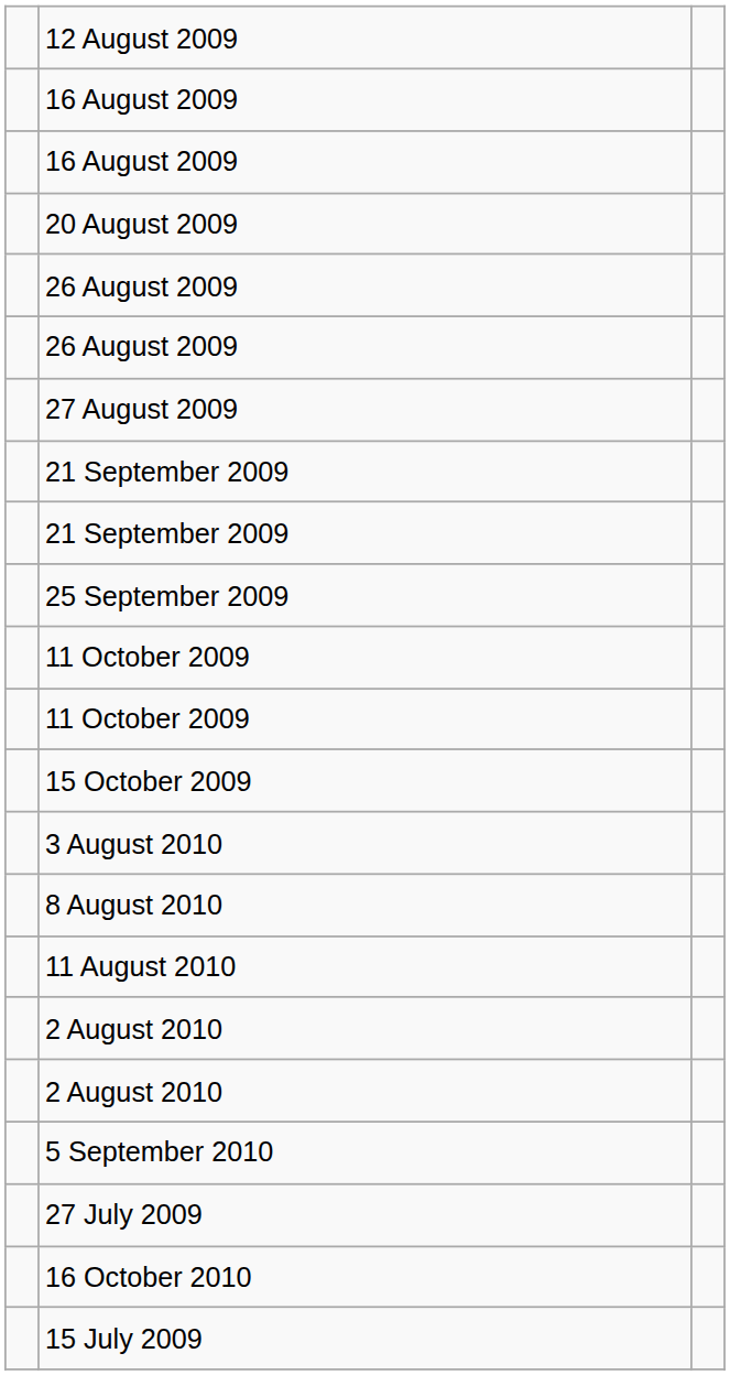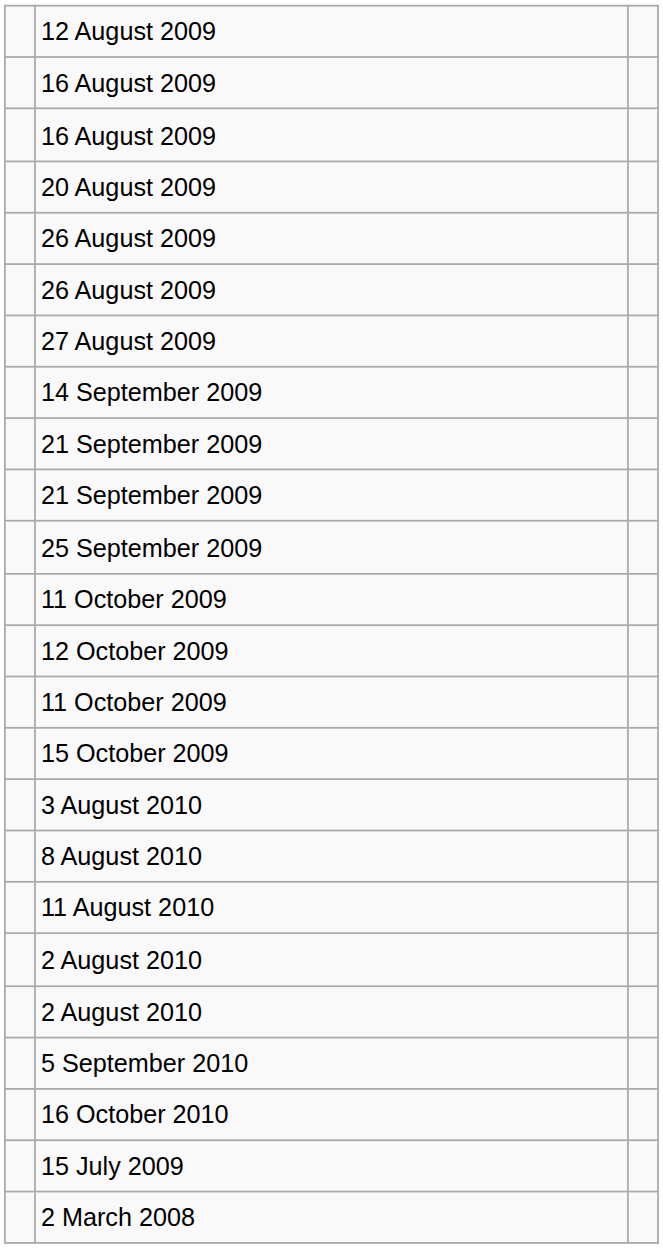+ row: 14 September 2009
+ row: 12 October 2009
- row: 27 July 2009
+ row: 2 March 2008
